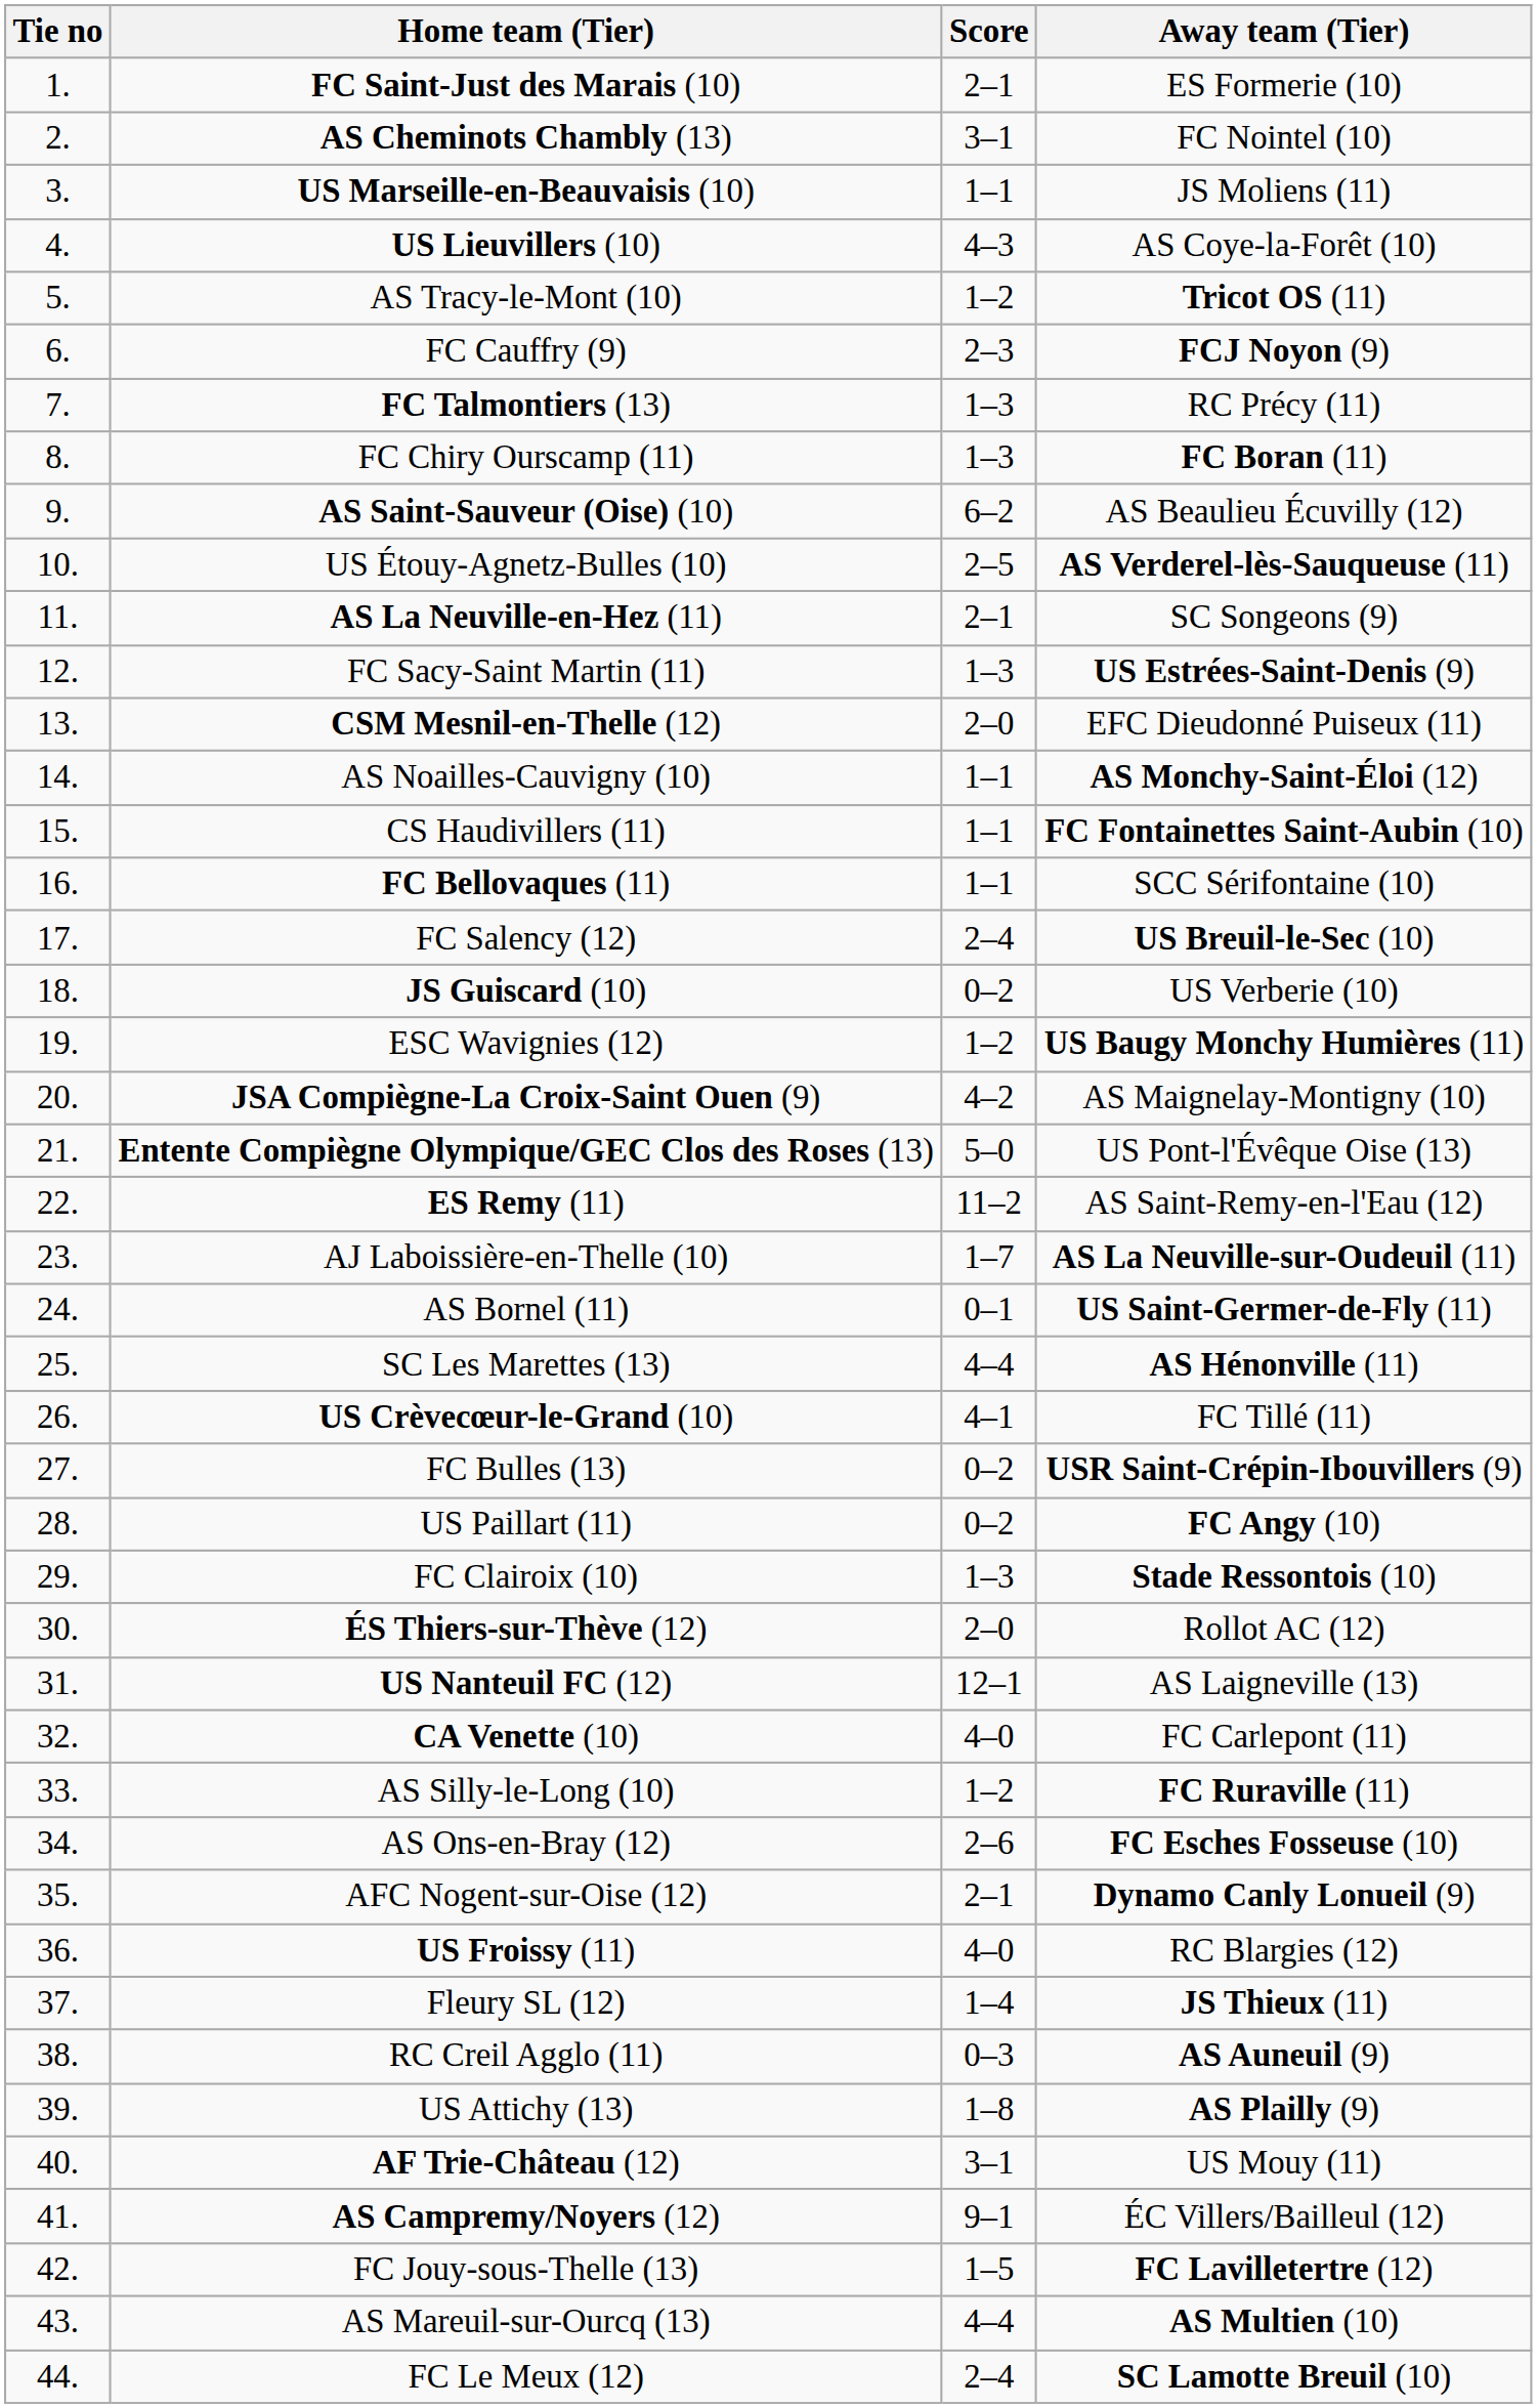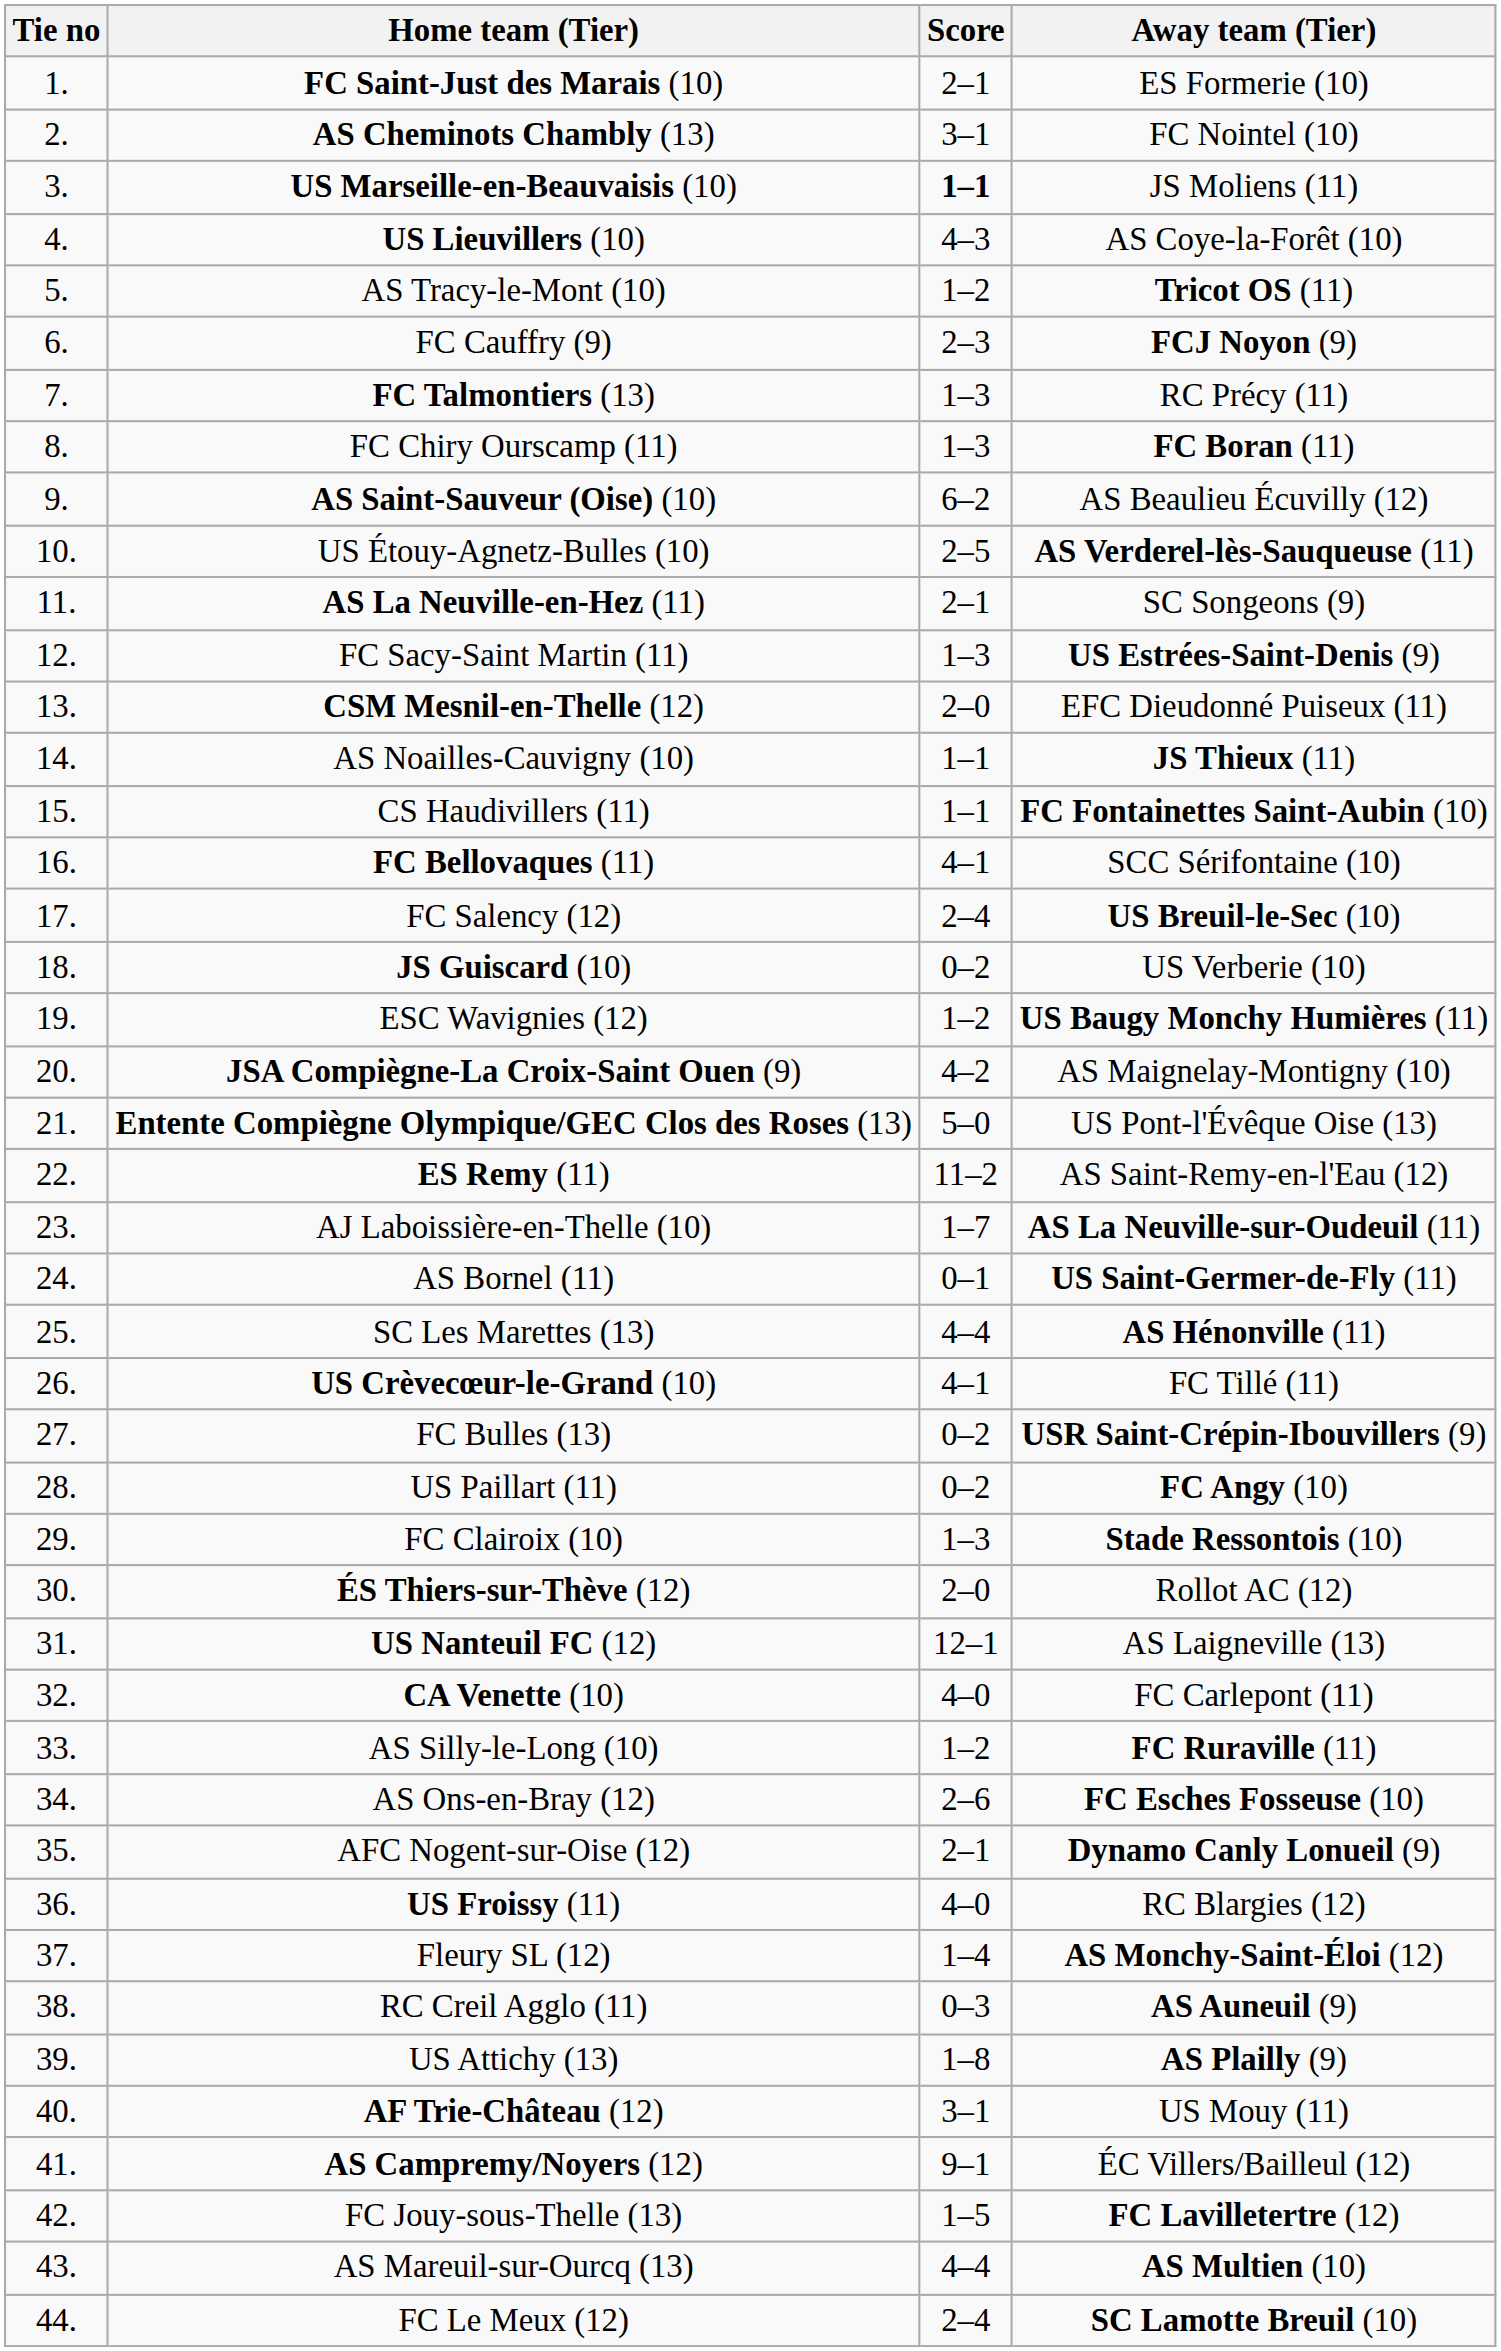US Marseille-en-Beauvaisis (10) | Score: normal -> bold
AS Noailles-Cauvigny (10) | Away team (Tier): AS Monchy-Saint-Éloi (12) -> JS Thieux (11)
FC Bellovaques (11) | Score: 1–1 -> 4–1
Fleury SL (12) | Away team (Tier): JS Thieux (11) -> AS Monchy-Saint-Éloi (12)
